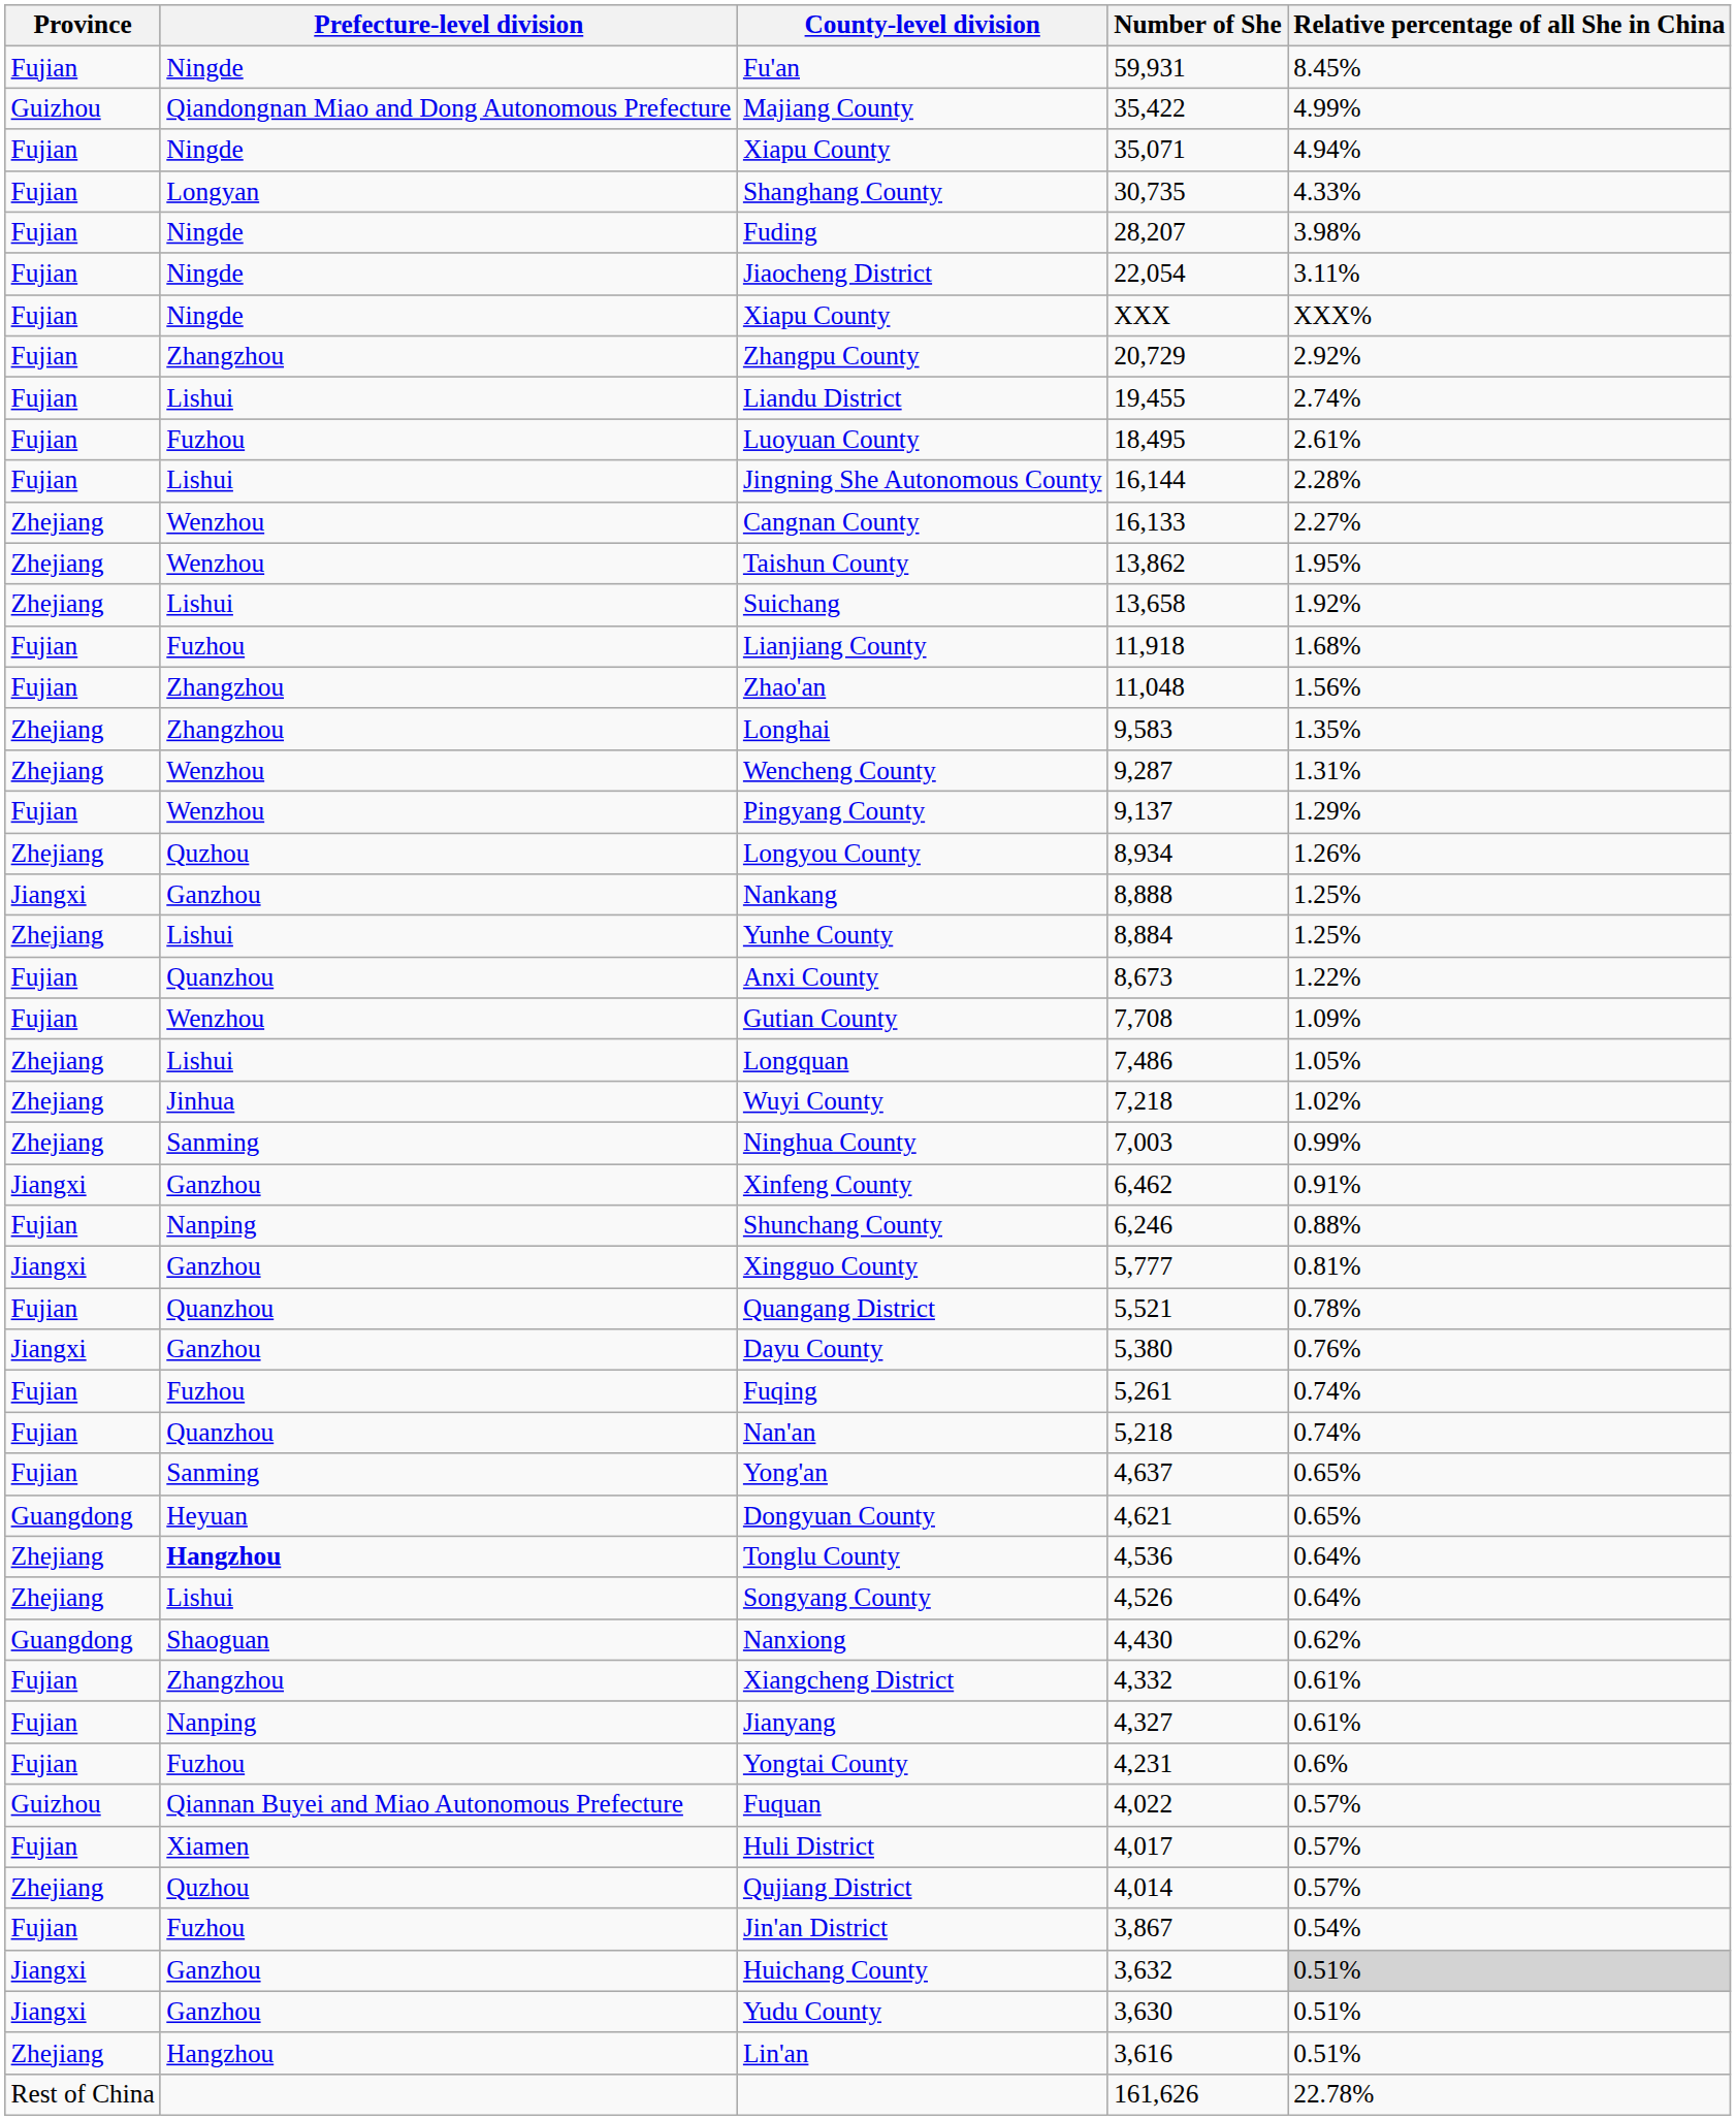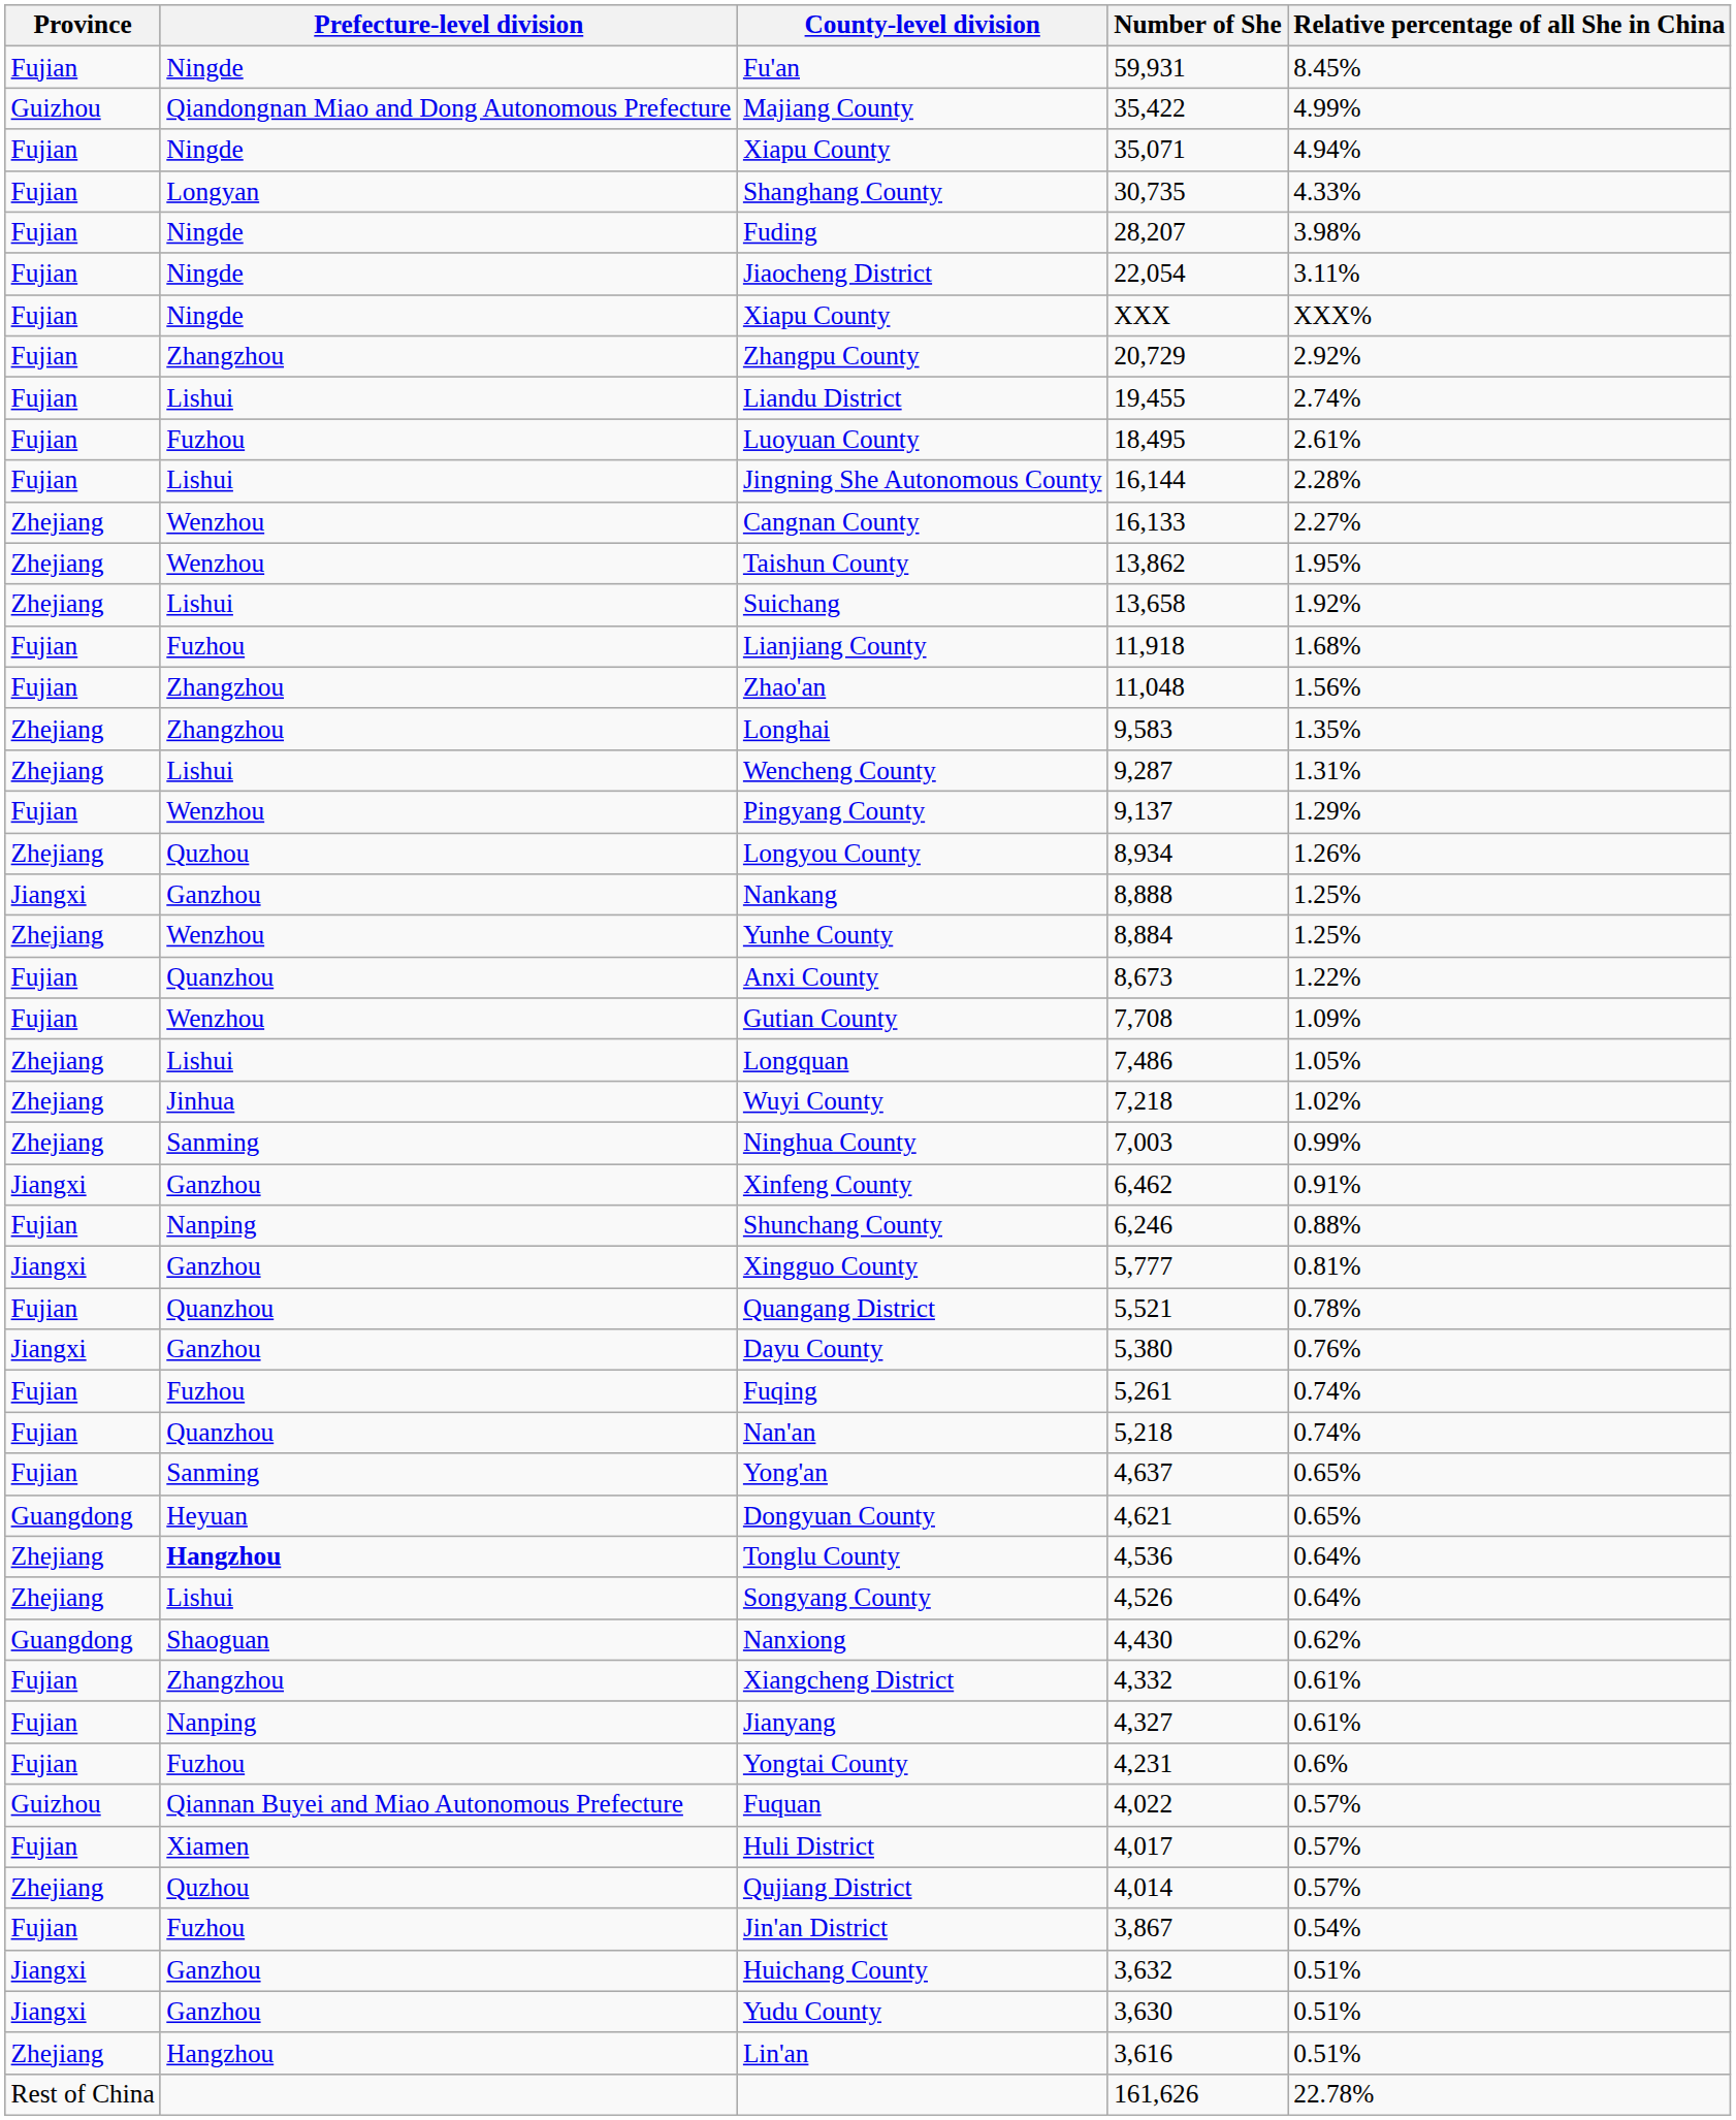Wencheng County | Prefecture-level division: Wenzhou -> Lishui
Yunhe County | Prefecture-level division: Lishui -> Wenzhou
Huichang County | Relative percentage of all She in China: lightgrey background -> no background
